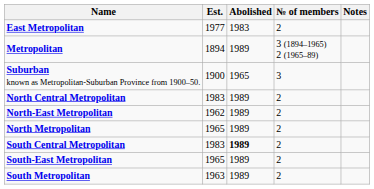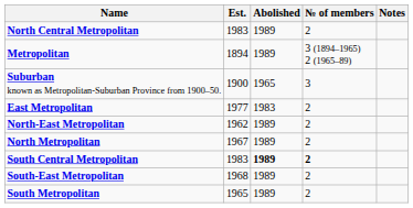rows swapped: East Metropolitan <-> North Central Metropolitan
North Metropolitan | Est.: 1965 -> 1967
South Central Metropolitan | № of members: normal -> bold
South-East Metropolitan | Est.: 1965 -> 1968
South Metropolitan | Est.: 1963 -> 1965
